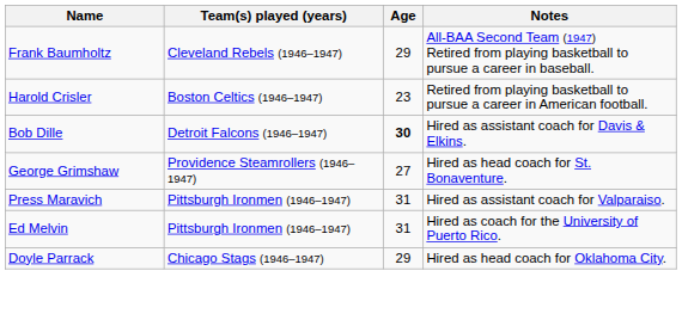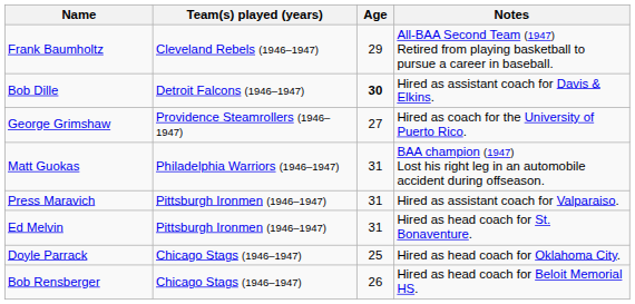- row: Harold Crisler | Boston Celtics (1946–1947) | 23 | Retired from playing basketball to pursue a career in American football.
George Grimshaw | Notes: Hired as head coach for St. Bonaventure. -> Hired as coach for the University of Puerto Rico.
+ row: Matt Guokas | Philadelphia Warriors (1946–1947) | 31 | BAA champion (1947) Lost his right leg in an automobile accident during offseason.
Ed Melvin | Notes: Hired as coach for the University of Puerto Rico. -> Hired as head coach for St. Bonaventure.
Doyle Parrack | Age: 29 -> 25
+ row: Bob Rensberger | Chicago Stags (1946–1947) | 26 | Hired as head coach for Beloit Memorial HS.
